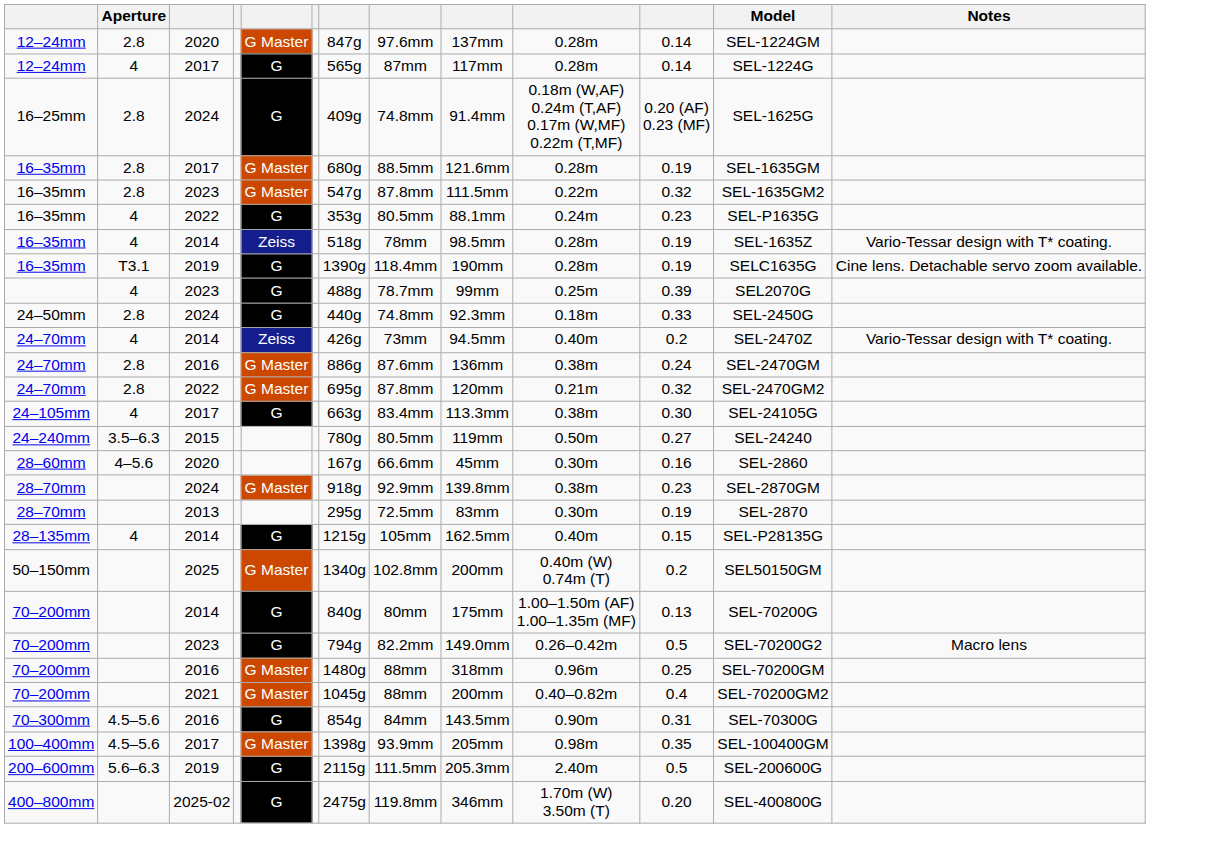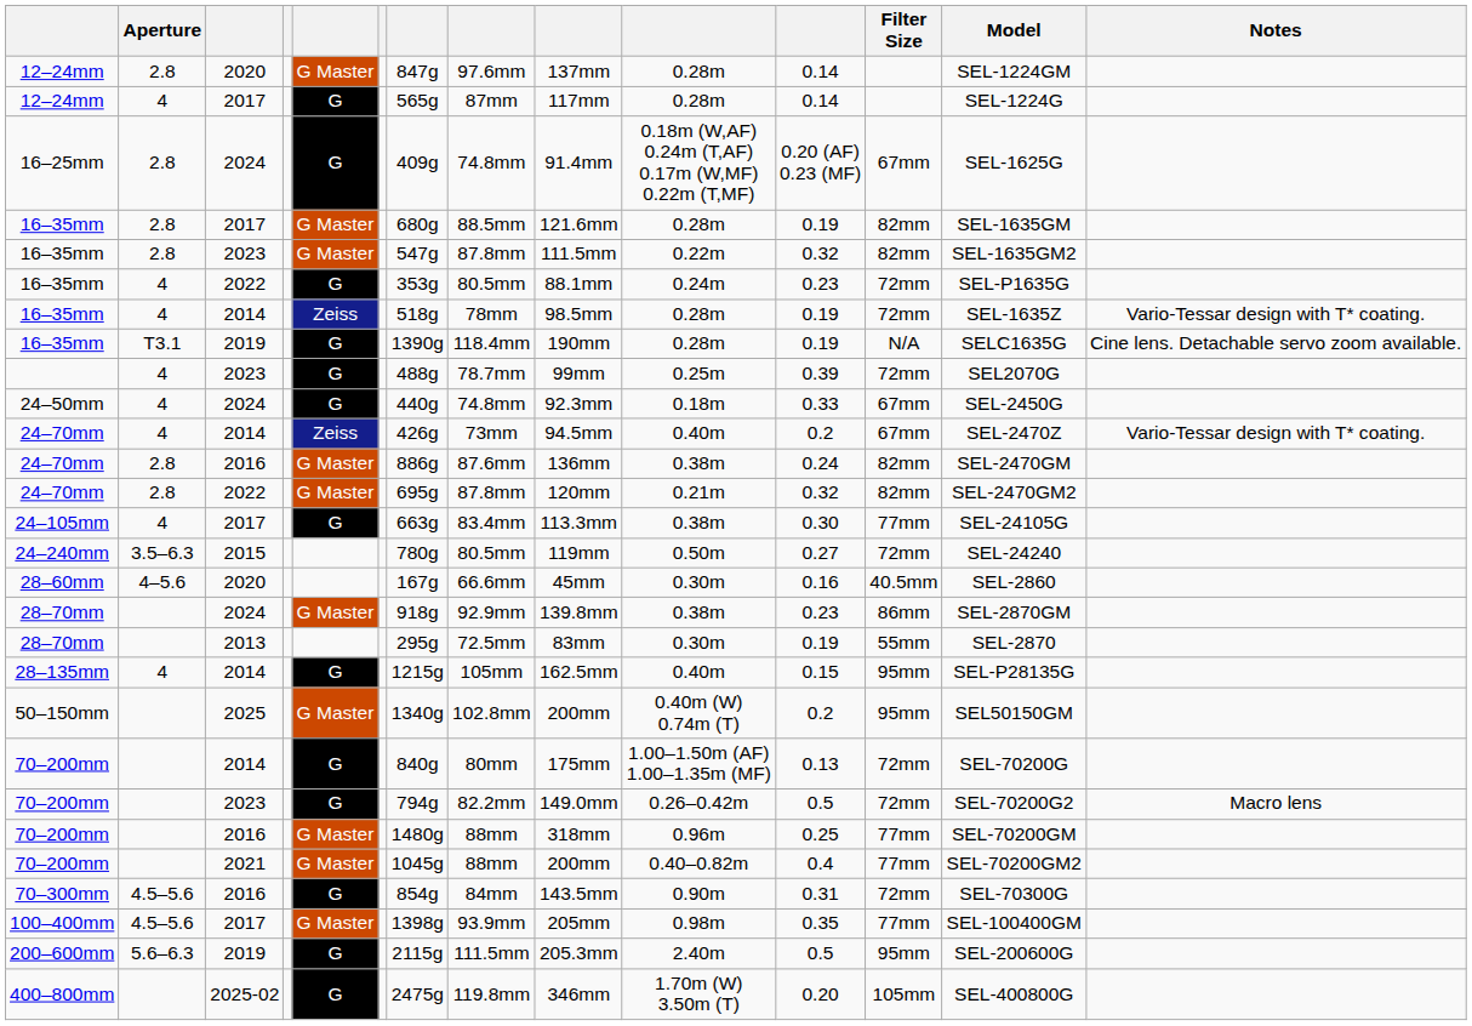+ column: Filter Size | 67mm | 82mm | 82mm | 72mm | 72mm | N/A | 72mm | 67mm | 67mm | 82mm | 82mm | 77mm | 72mm | 40.5mm | 86mm | 55mm | 95mm | 95mm | 72mm | 72mm | 77mm | 77mm | 72mm | 77mm | 95mm | 105mm
24–50mm | Aperture: 2.8 -> 4
